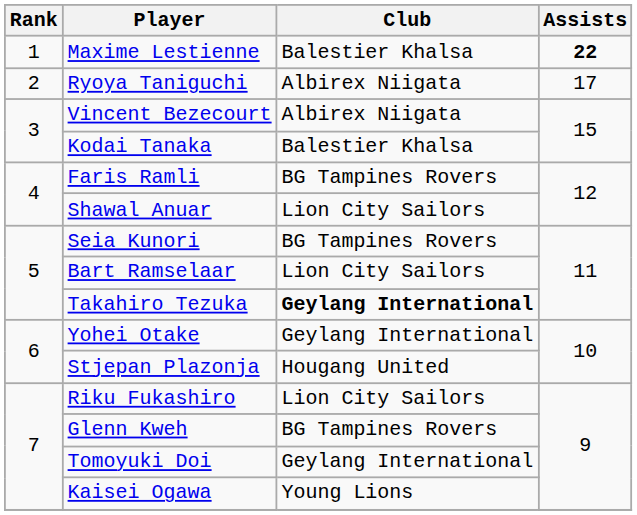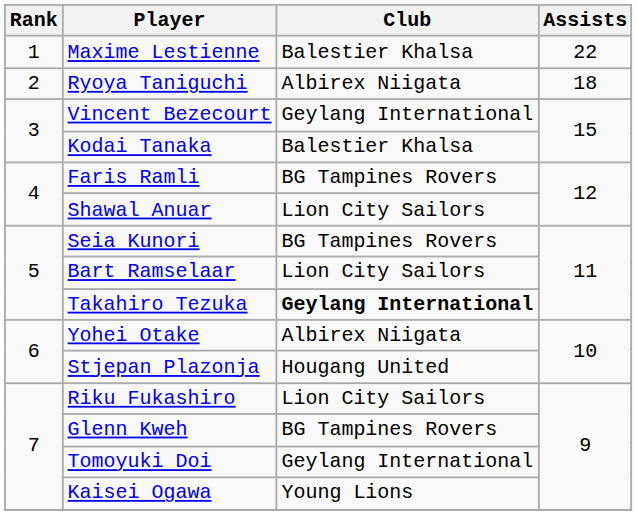Maxime Lestienne | Assists: bold -> normal
Ryoya Taniguchi | Assists: 17 -> 18
Vincent Bezecourt | Club: Albirex Niigata -> Geylang International
Yohei Otake | Club: Geylang International -> Albirex Niigata
